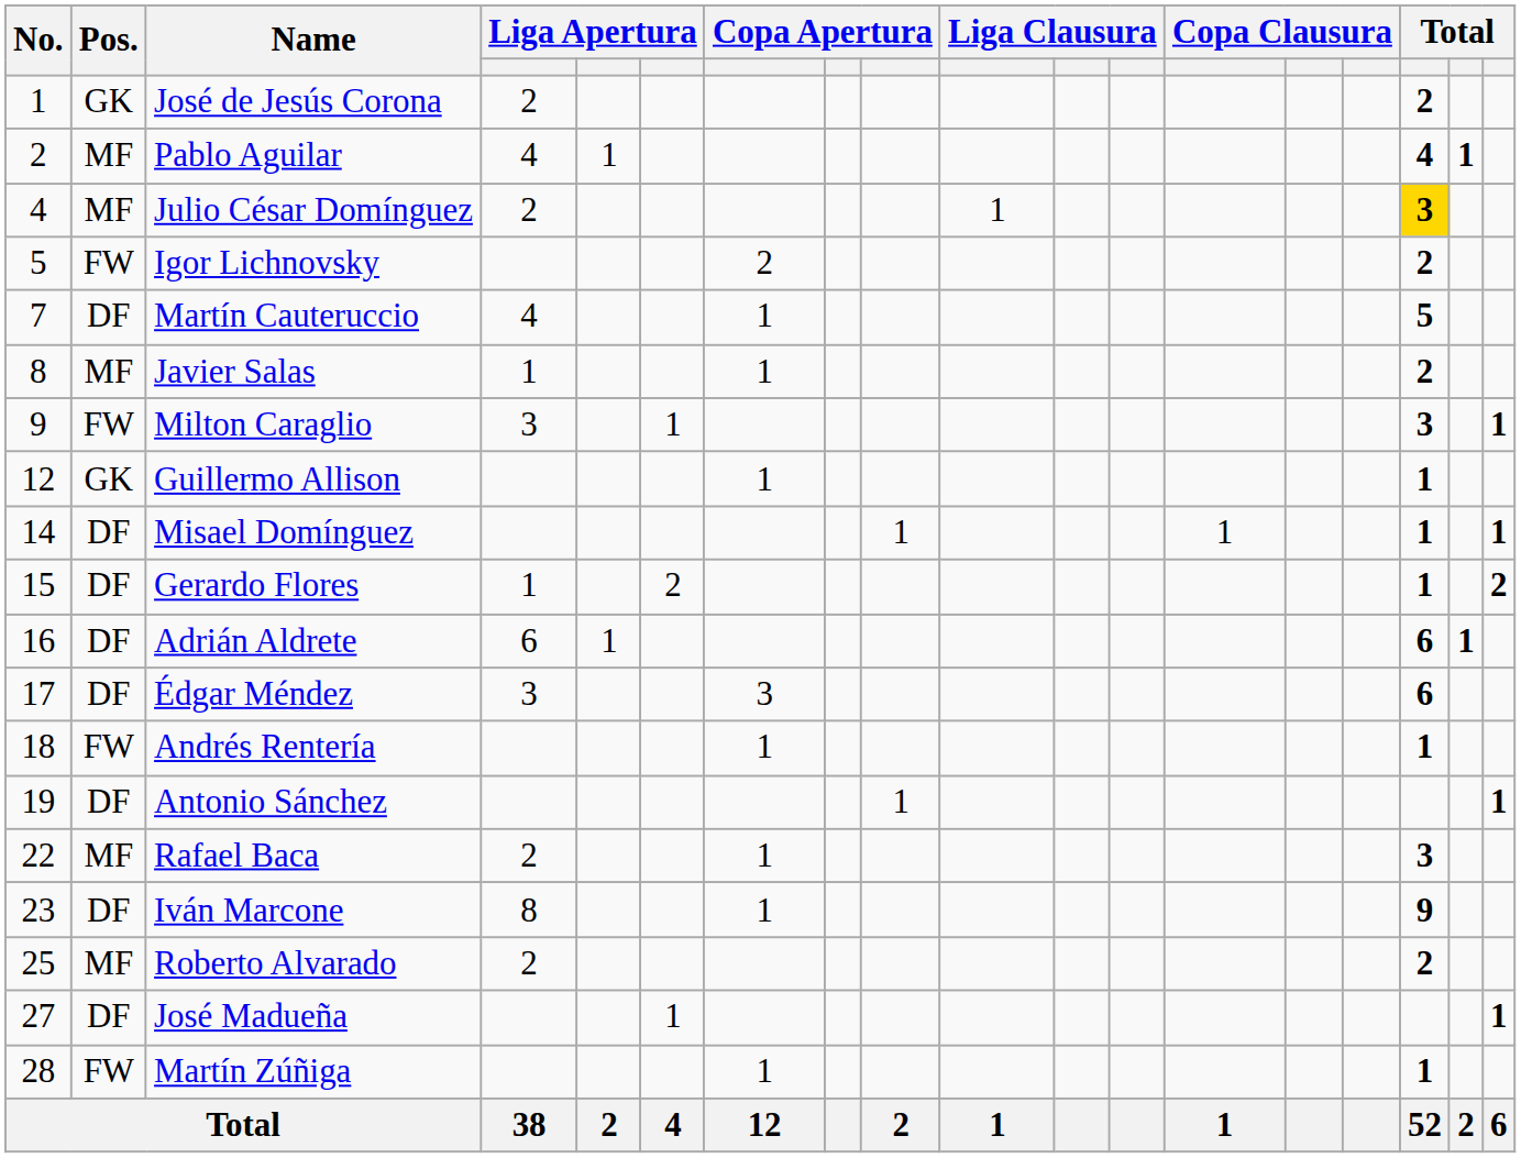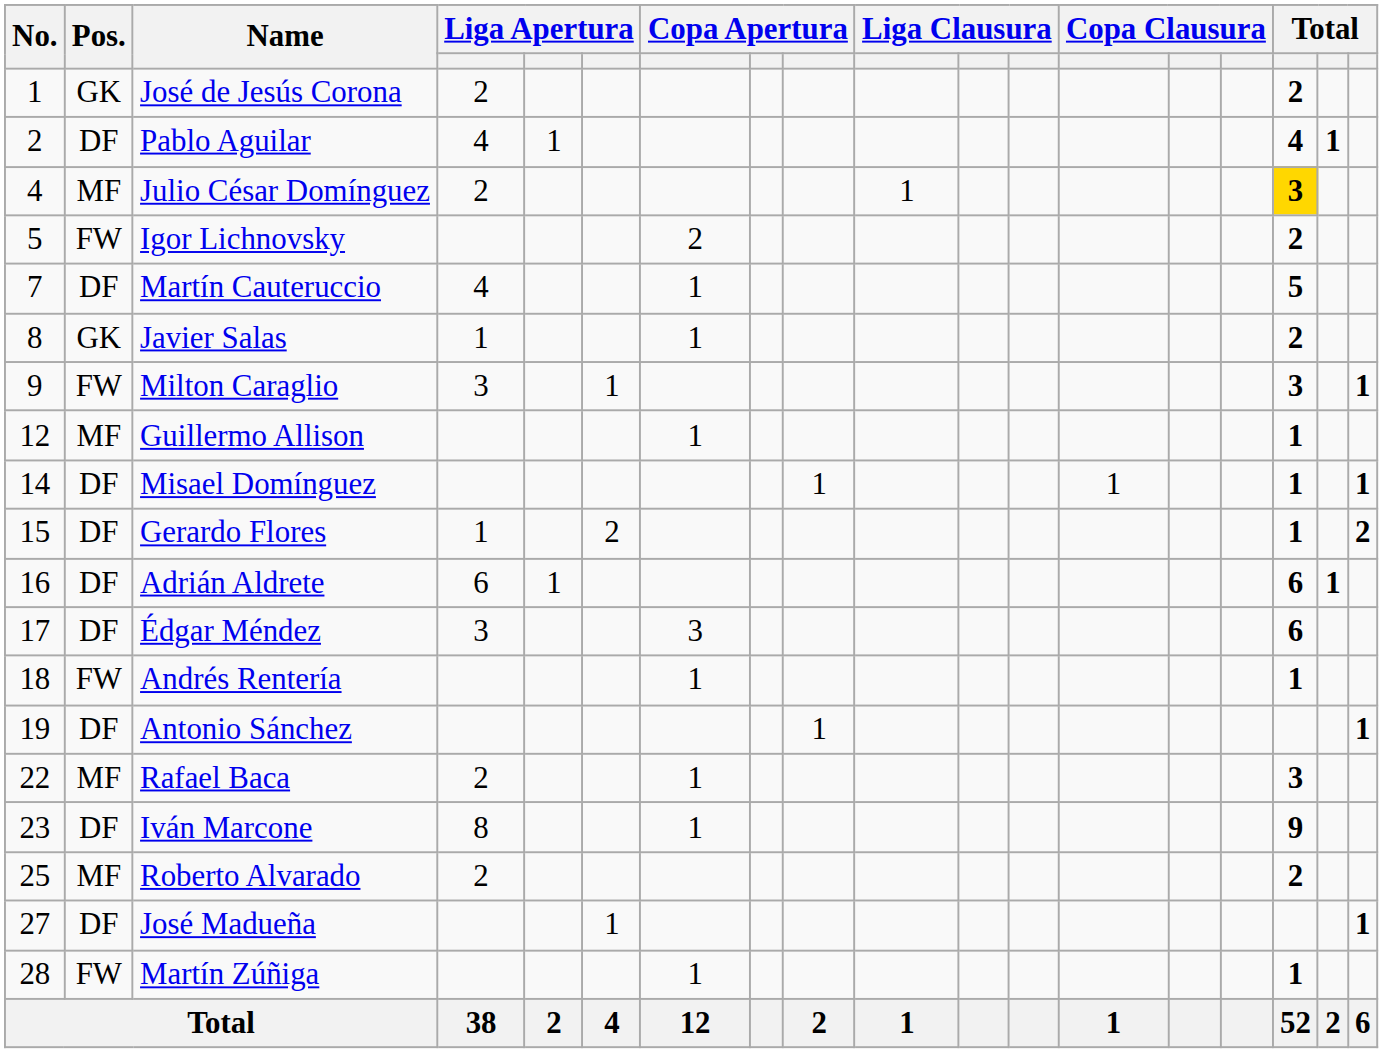Pablo Aguilar | Pos.: MF -> DF
Javier Salas | Pos.: MF -> GK
Guillermo Allison | Pos.: GK -> MF
